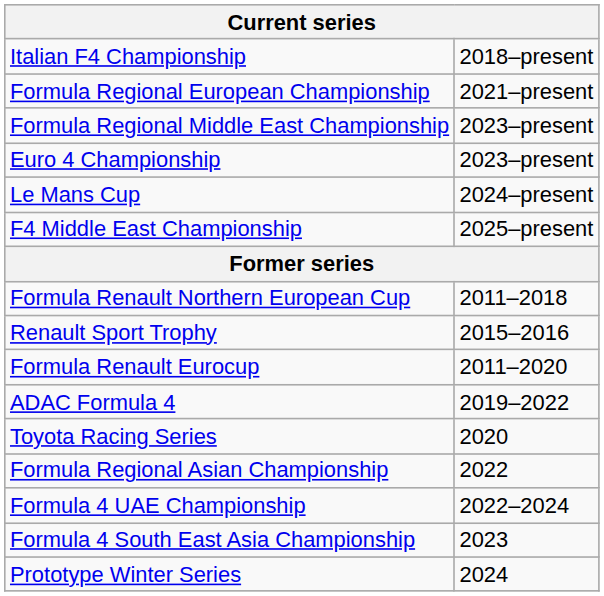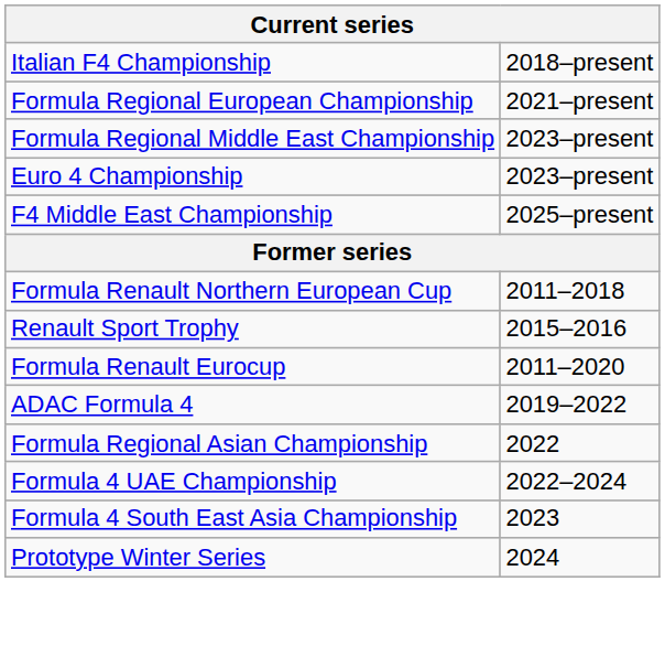- row: Le Mans Cup | 2024–present
- row: Toyota Racing Series | 2020
